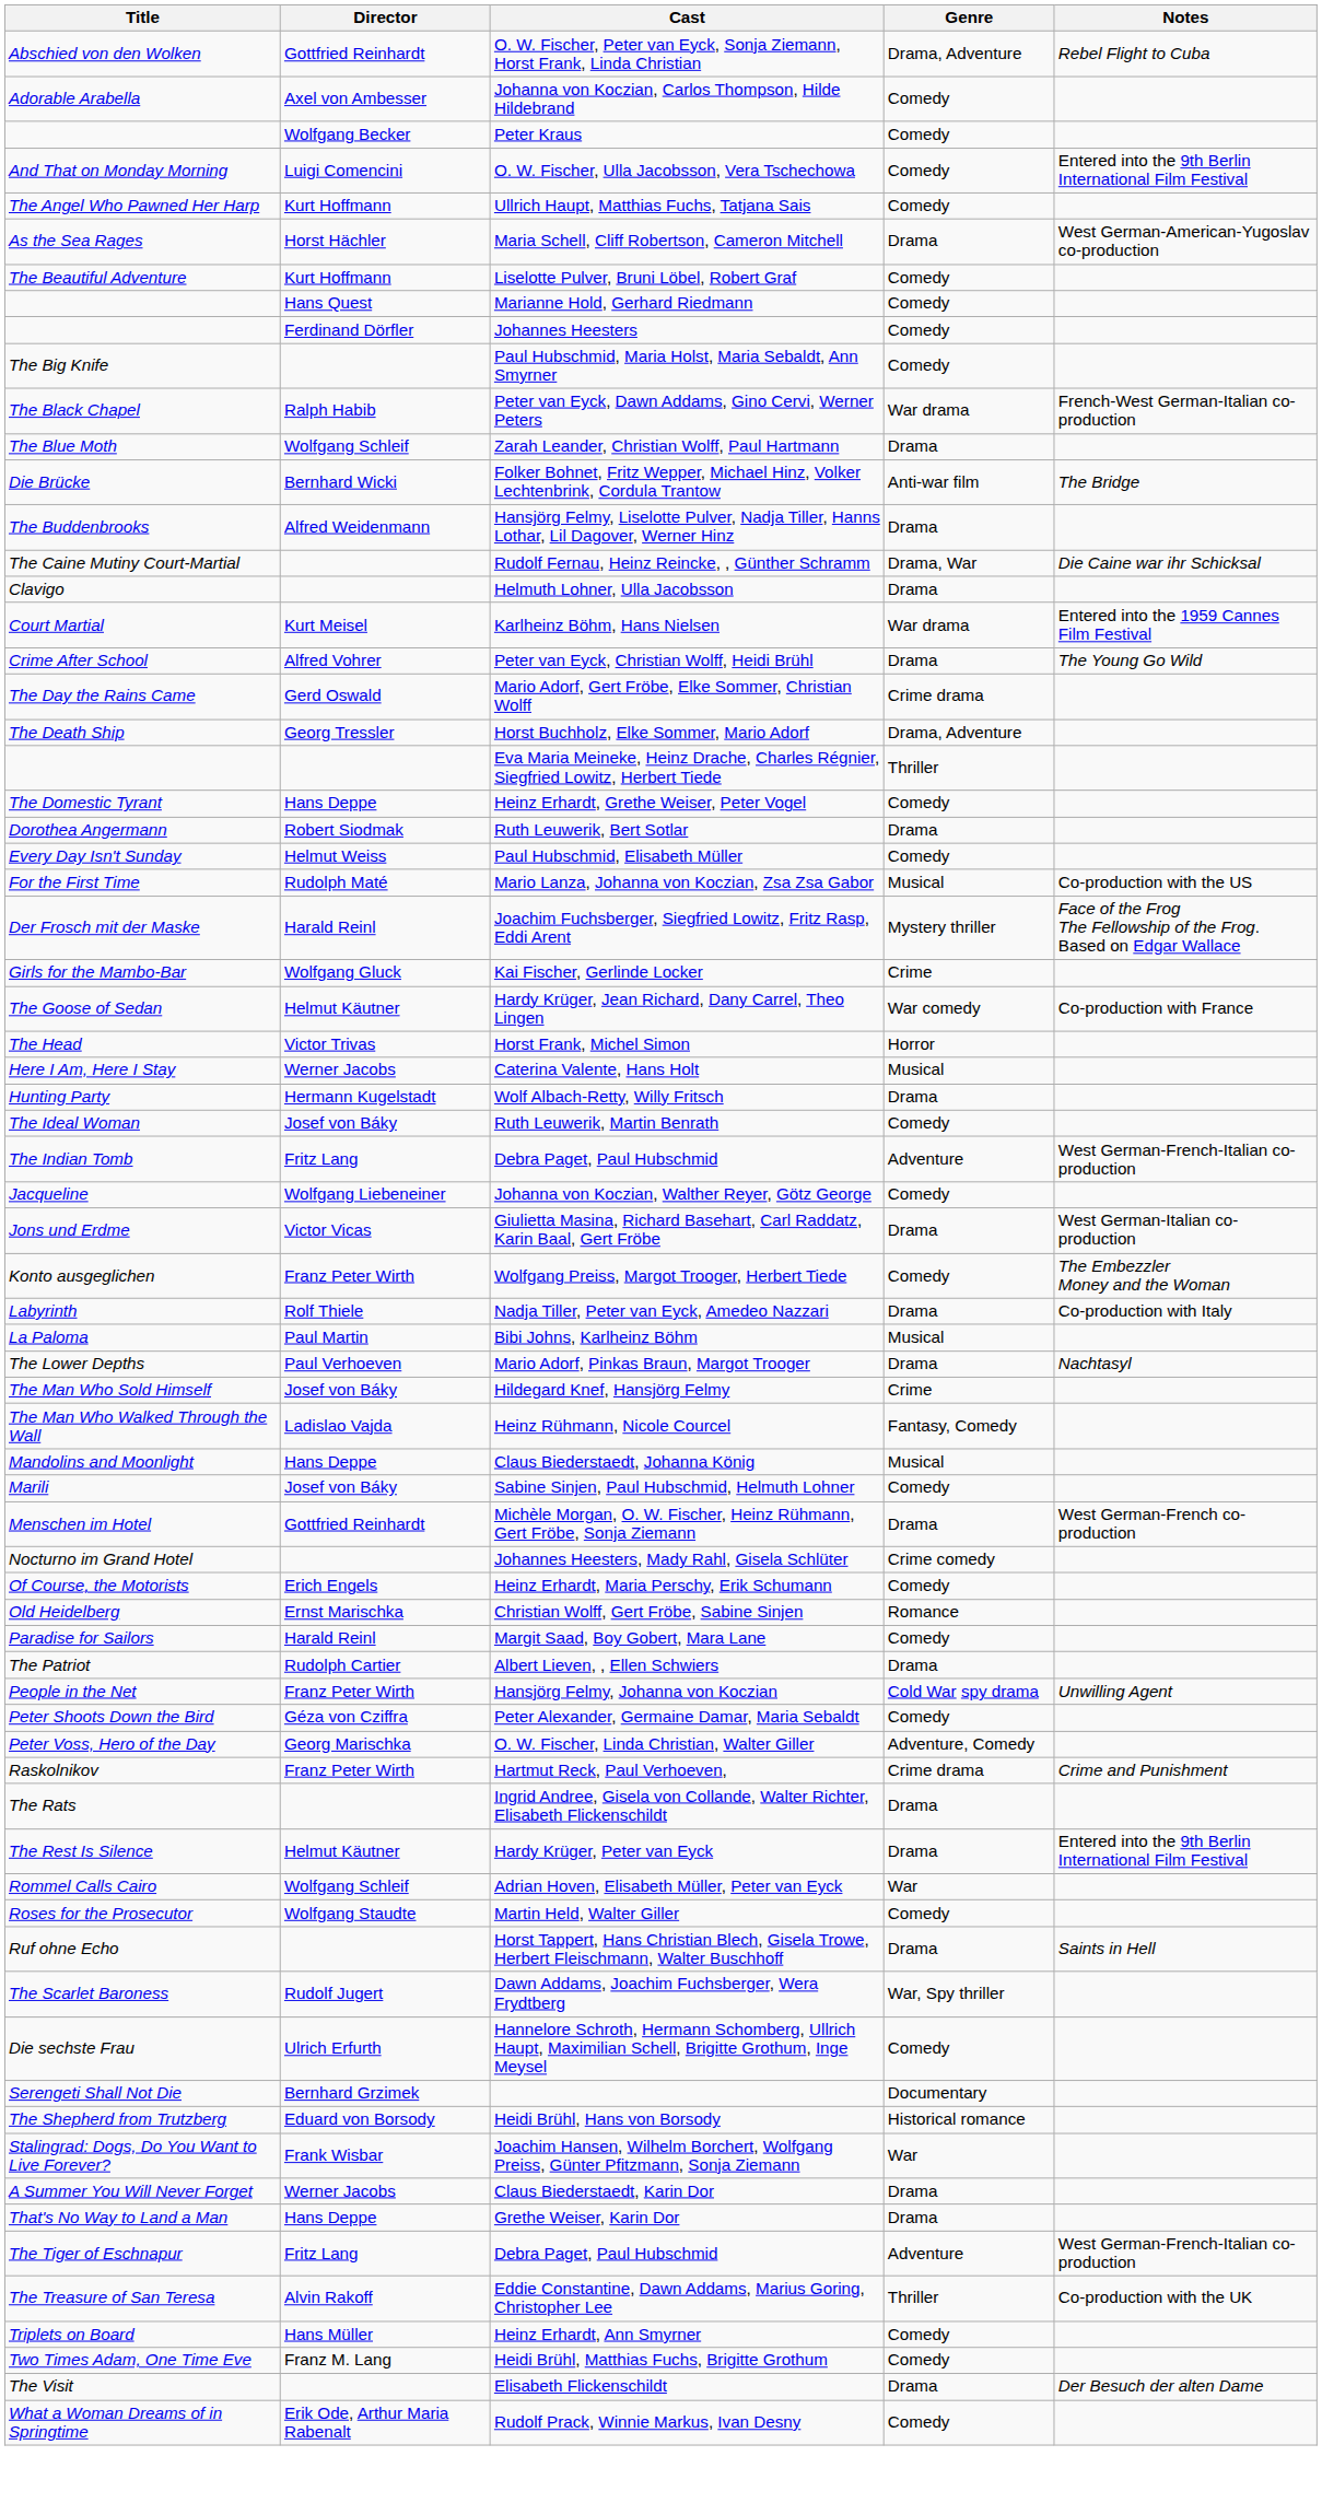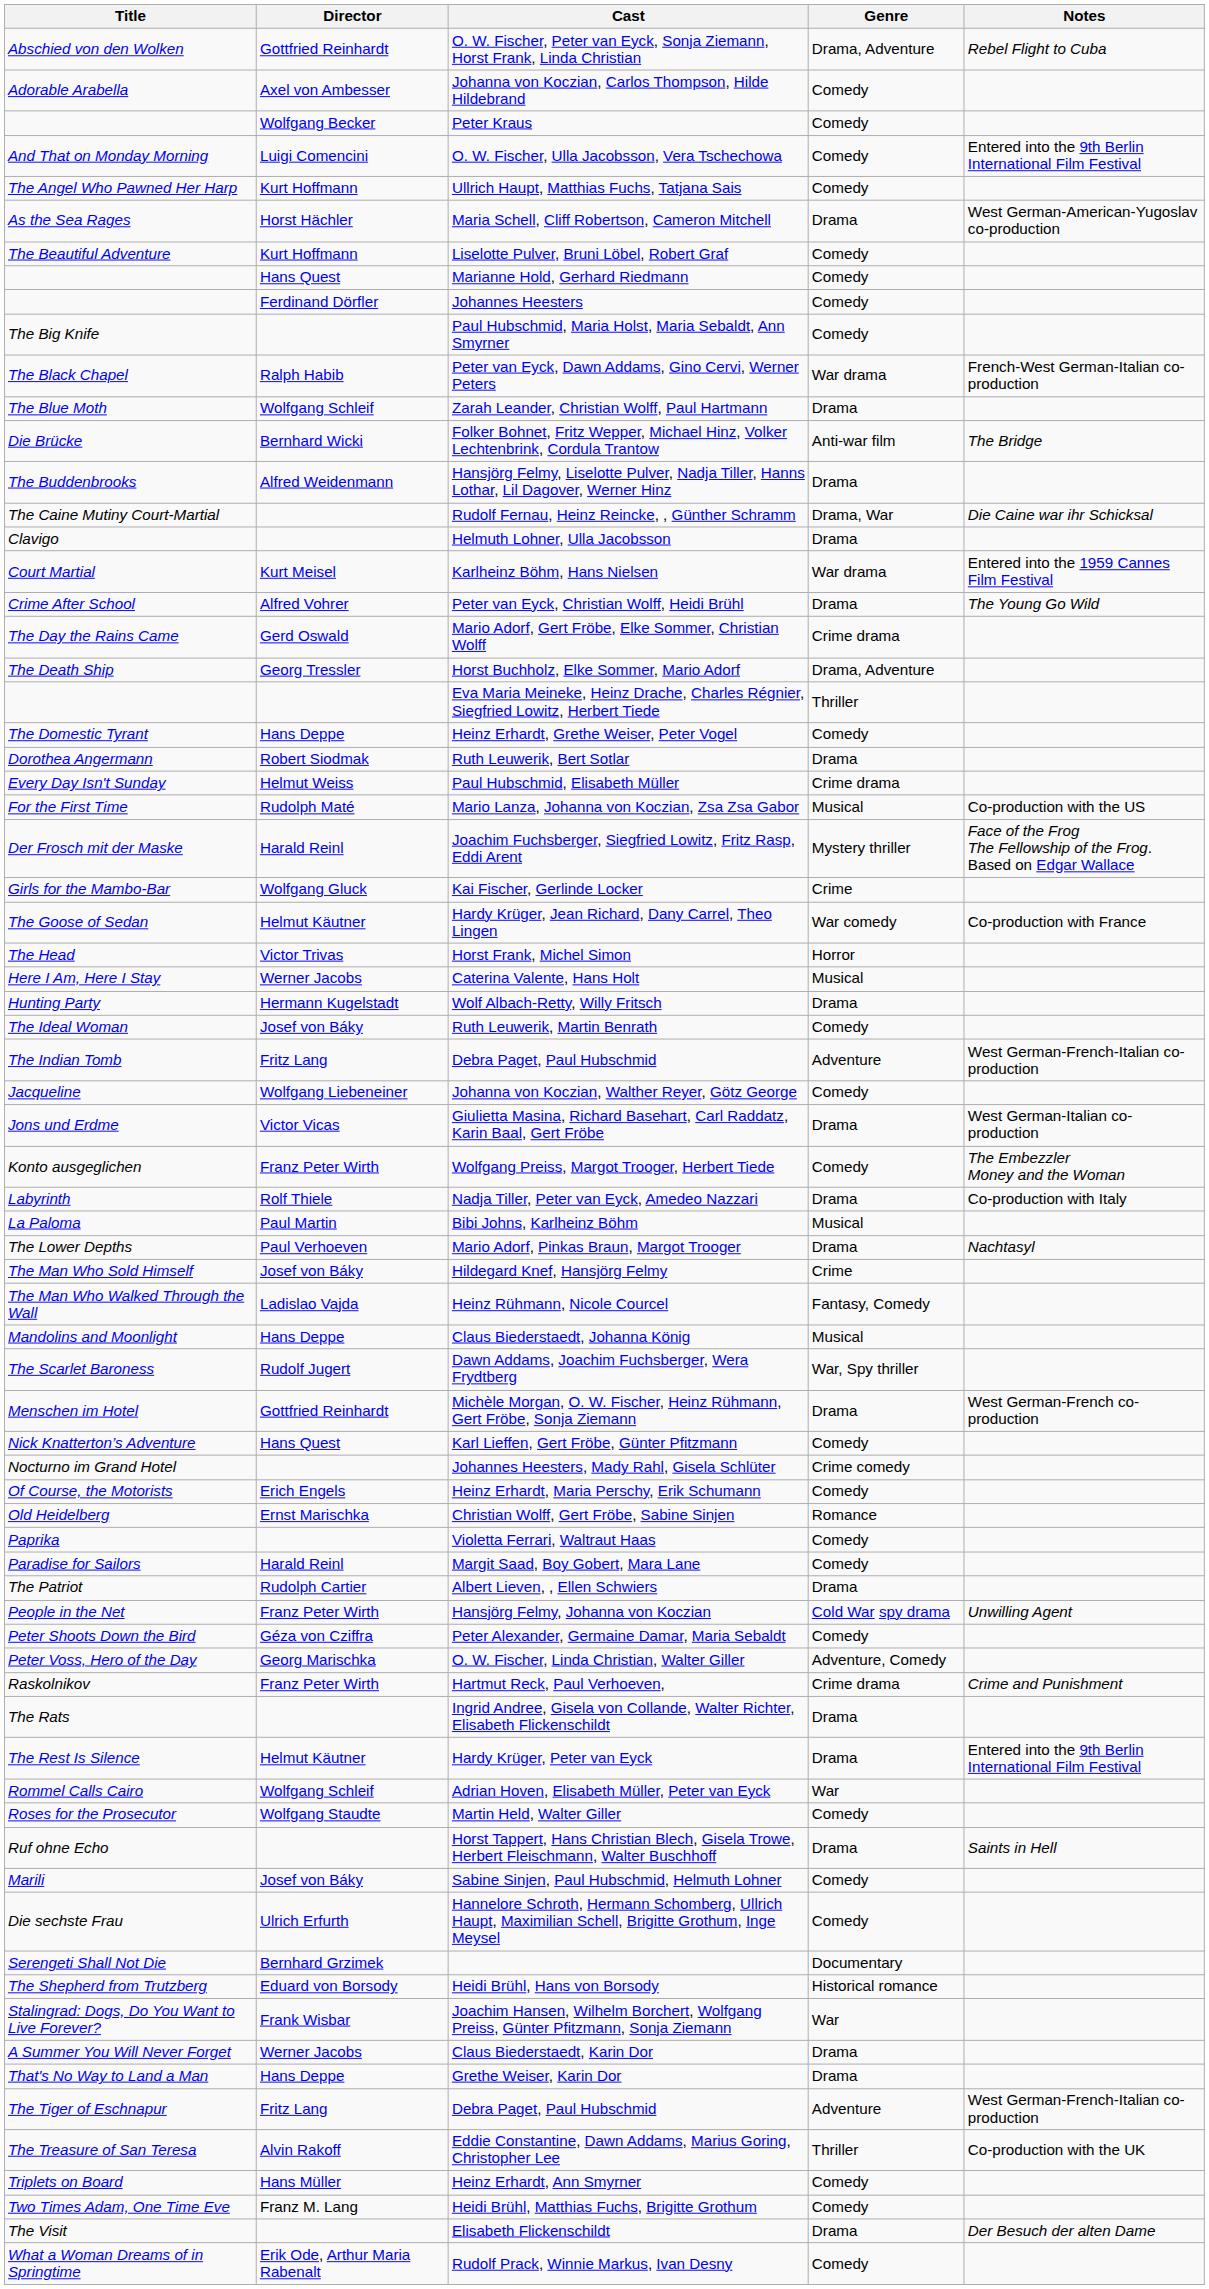Paul Hubschmid, Elisabeth Müller | Genre: Comedy -> Crime drama
rows swapped: Sabine Sinjen, Paul Hubschmid, Helmuth Lohner <-> Dawn Addams, Joachim Fuchsberger, Wera Frydtberg
+ row: Nick Knatterton’s Adventure | Hans Quest | Karl Lieffen, Gert Fröbe, Günter Pfitzmann | Comedy
+ row: Paprika | Violetta Ferrari, Waltraut Haas | Comedy
